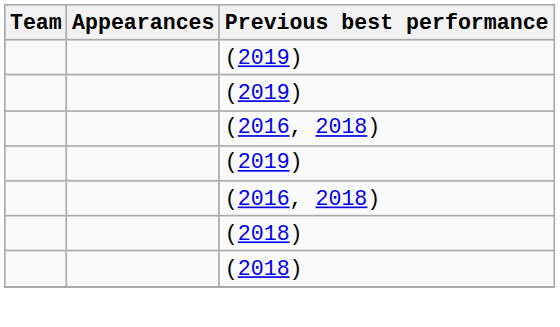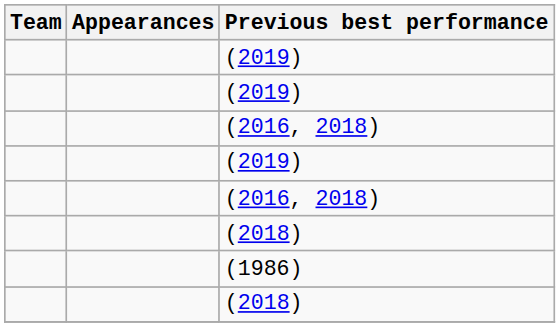+ row: (1986)
